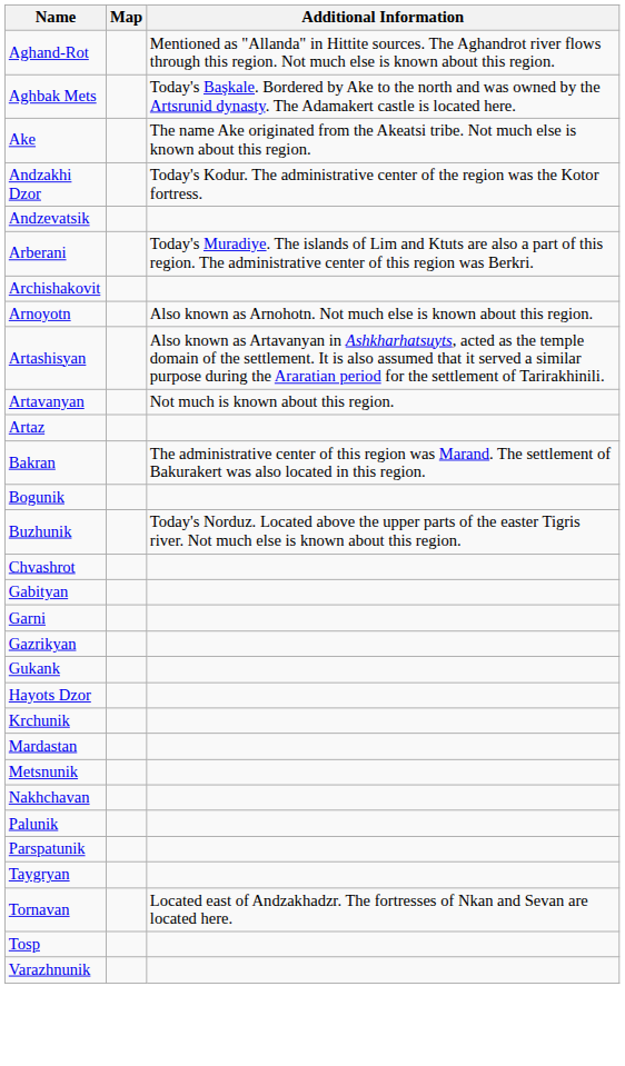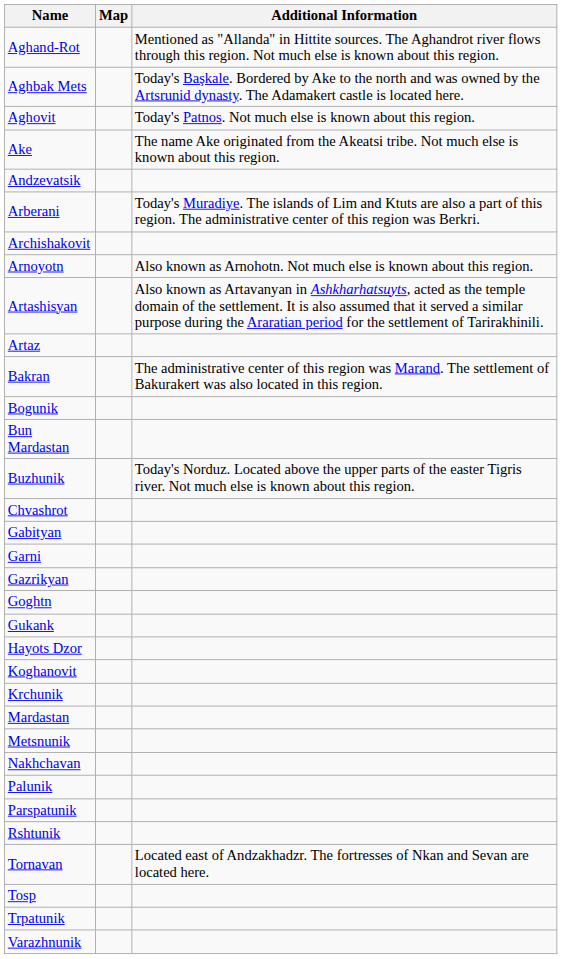+ row: Aghovit | Today's Patnos. Not much else is known about this region.
- row: Andzakhi Dzor | Today's Kodur. The administrative center of the region was the Kotor fortress.
- row: Artavanyan | Not much is known about this region.
+ row: Bun Mardastan
+ row: Goghtn
+ row: Koghanovit
+ row: Rshtunik
- row: Taygryan
+ row: Trpatunik
